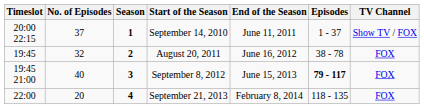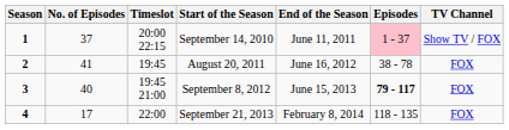columns swapped: Season <-> Timeslot
September 14, 2010 | Episodes: no background -> pink background
August 20, 2011 | No. of Episodes: 32 -> 41
September 21, 2013 | No. of Episodes: 20 -> 17
